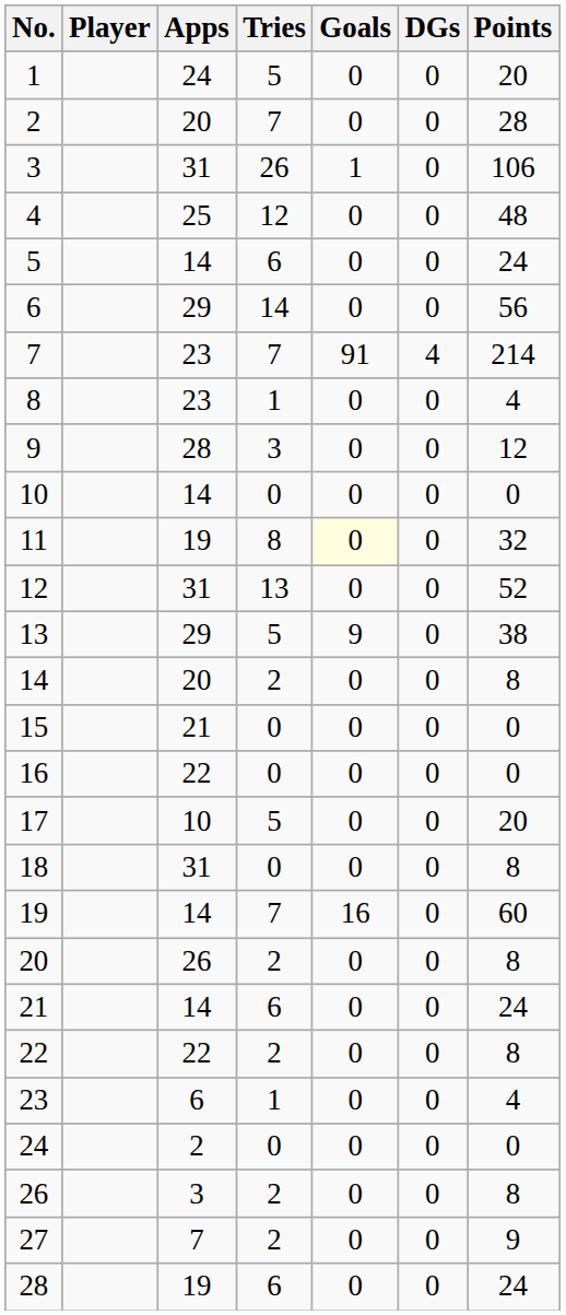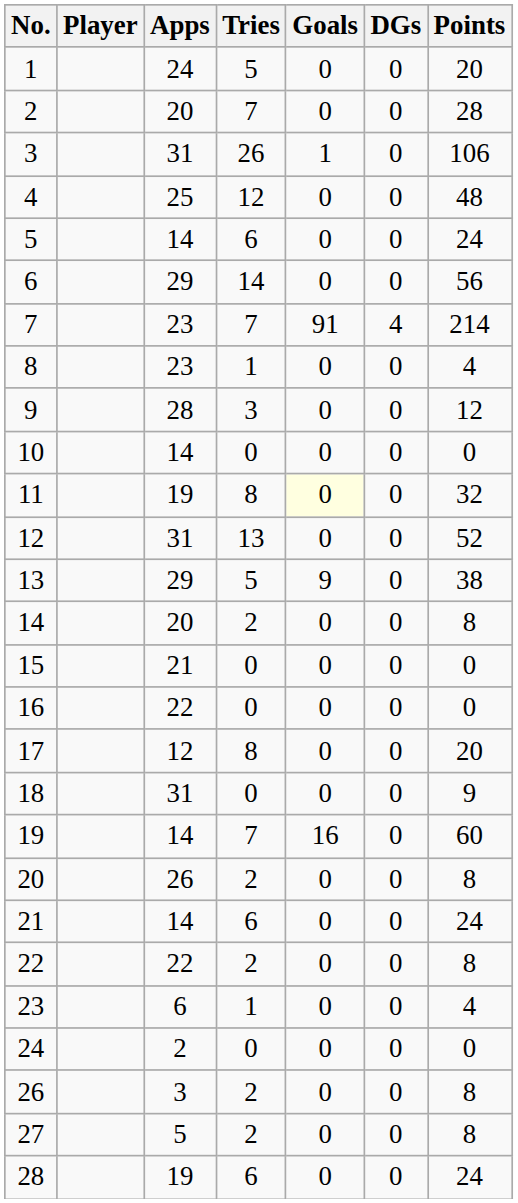17 | Apps: 10 -> 12
17 | Tries: 5 -> 8
18 | Points: 8 -> 9
27 | Apps: 7 -> 5
27 | Points: 9 -> 8
